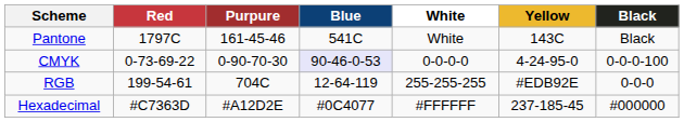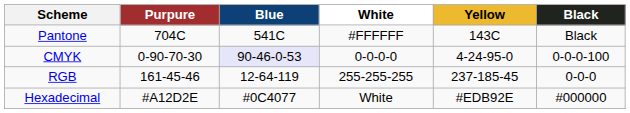- column: Red | 1797C | 0-73-69-22 | 199-54-61 | #C7363D
Pantone | Purpure: 161-45-46 -> 704C
Pantone | White: White -> #FFFFFF
RGB | Purpure: 704C -> 161-45-46
RGB | Yellow: #EDB92E -> 237-185-45
Hexadecimal | White: #FFFFFF -> White
Hexadecimal | Yellow: 237-185-45 -> #EDB92E
